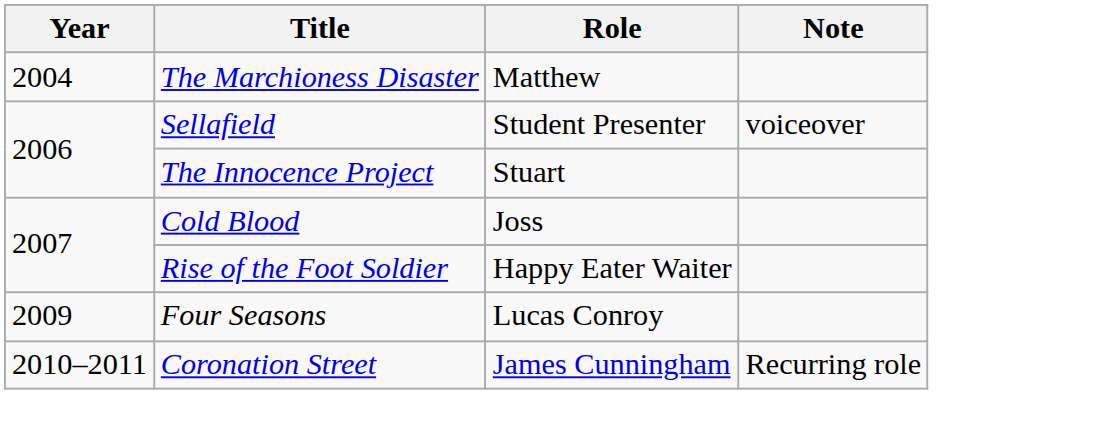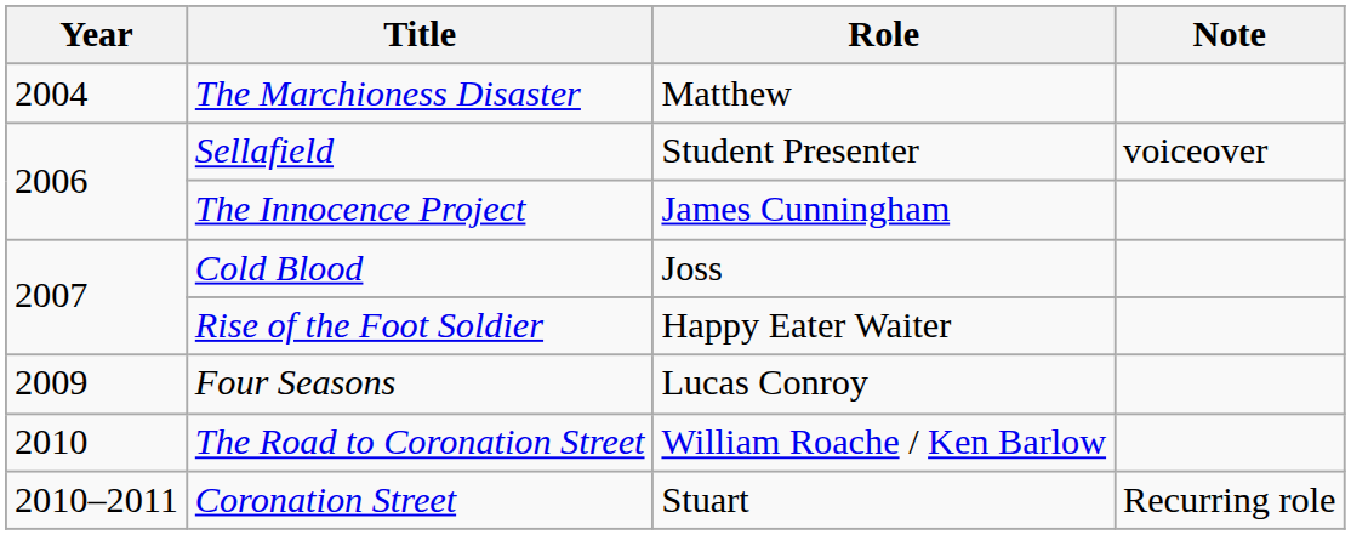The Innocence Project | Role: Stuart -> James Cunningham
+ row: 2010 | The Road to Coronation Street | William Roache / Ken Barlow
Coronation Street | Role: James Cunningham -> Stuart
